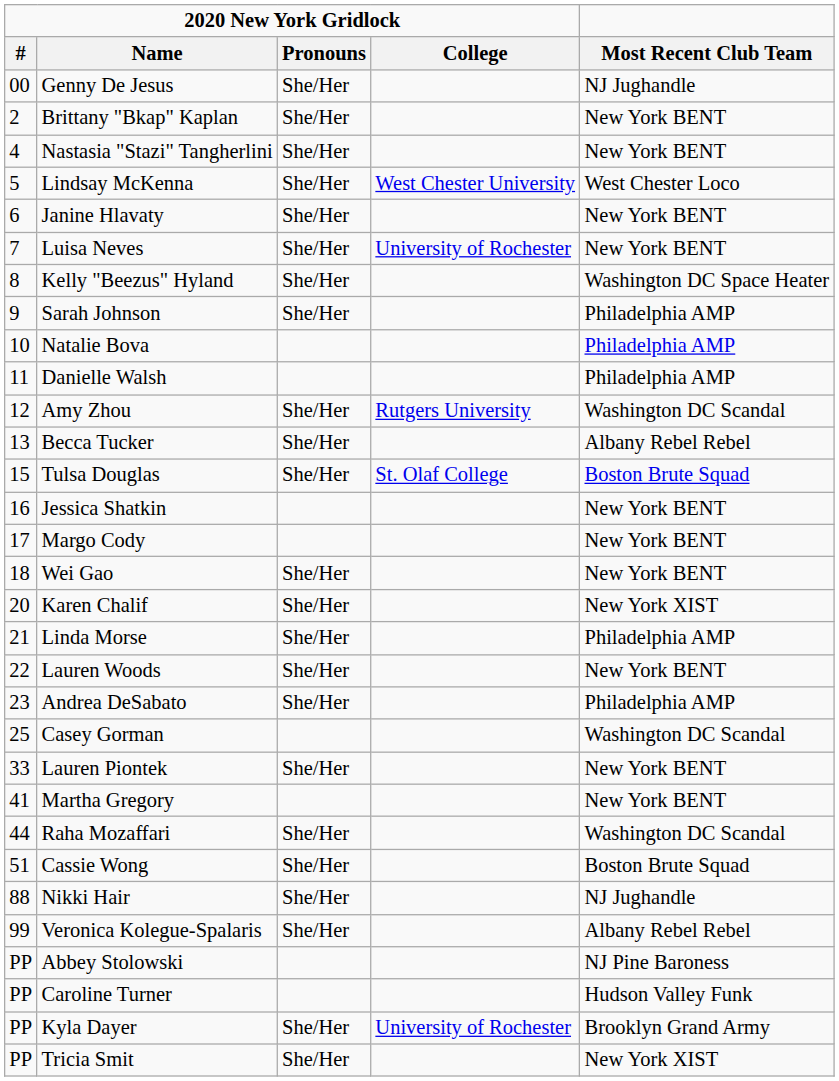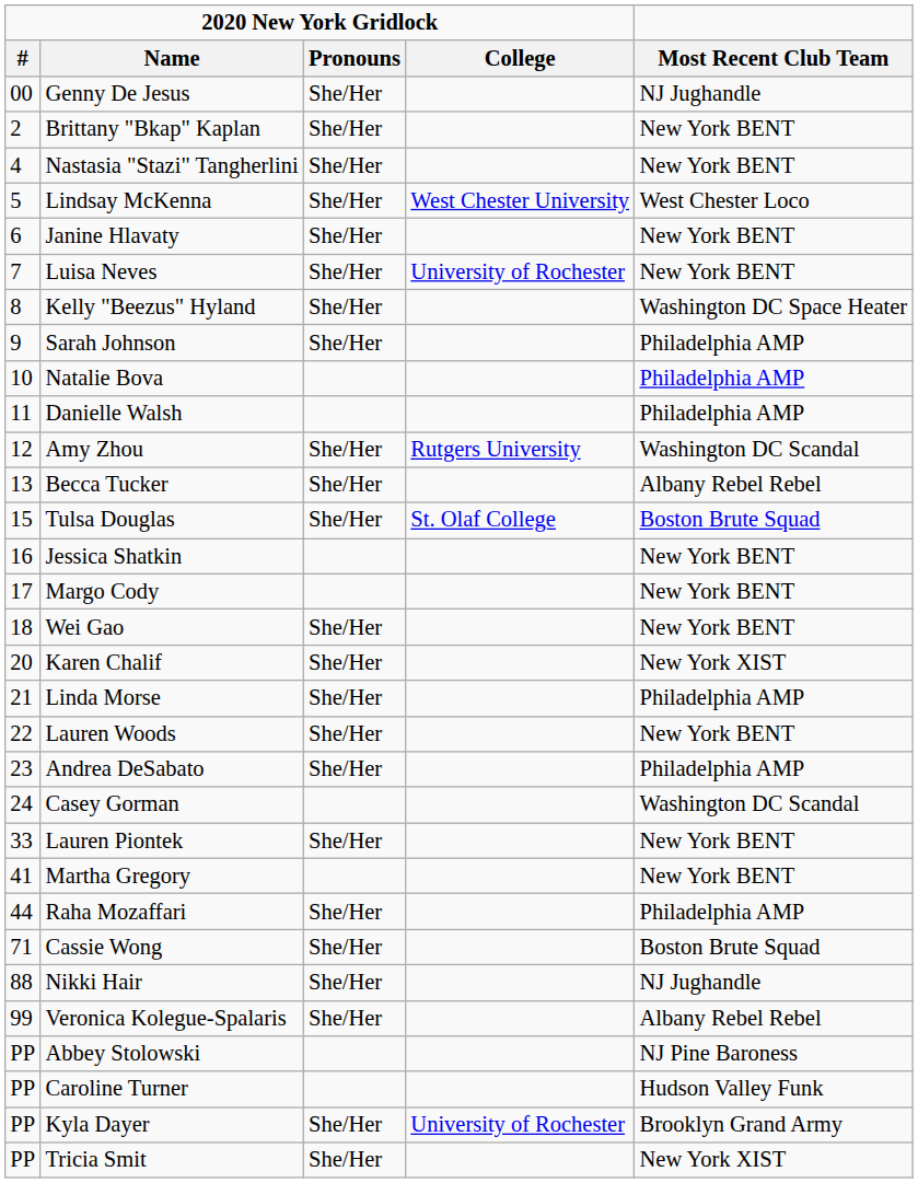Casey Gorman | 2020 New York Gridlock / #: 25 -> 24
Raha Mozaffari | Most Recent Club Team: Washington DC Scandal -> Philadelphia AMP
Cassie Wong | 2020 New York Gridlock / #: 51 -> 71
